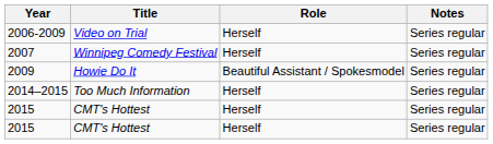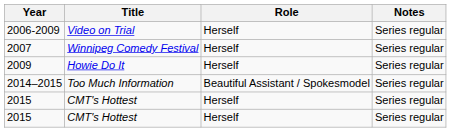2009 | Role: Beautiful Assistant / Spokesmodel -> Herself
2014–2015 | Role: Herself -> Beautiful Assistant / Spokesmodel
